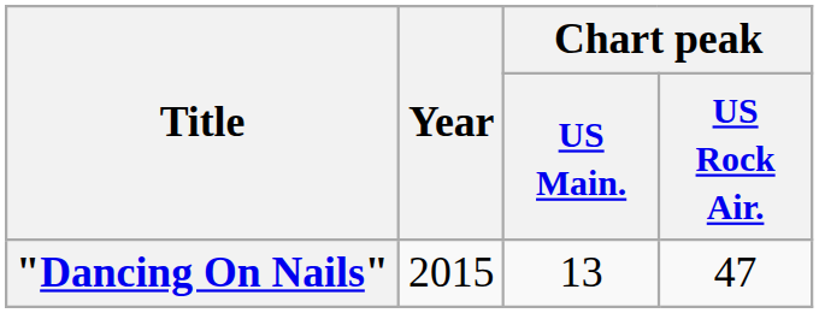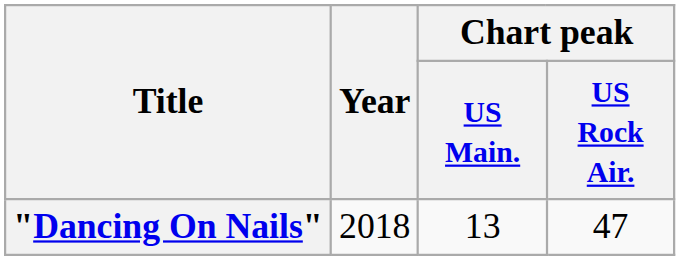"Dancing On Nails" | Year: 2015 -> 2018
